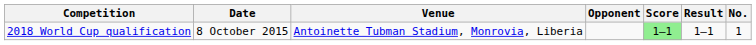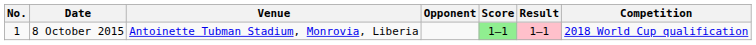columns swapped: No. <-> Competition
8 October 2015 | Result: no background -> pink background
